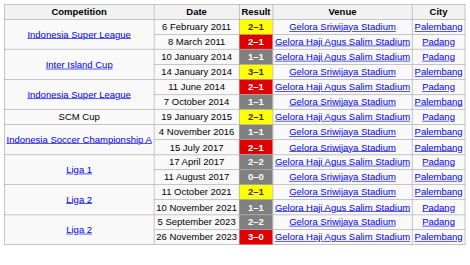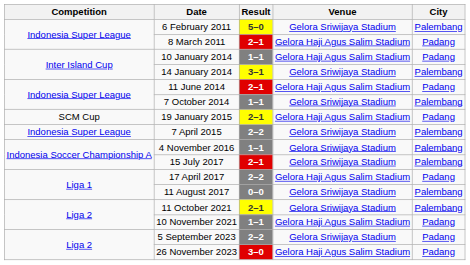6 February 2011 | Result: 2–1 -> 5–0
+ row: Indonesia Super League | 7 April 2015 | 2–2 | Gelora Sriwijaya Stadium | Palembang
26 November 2023 | City: Palembang -> Padang
